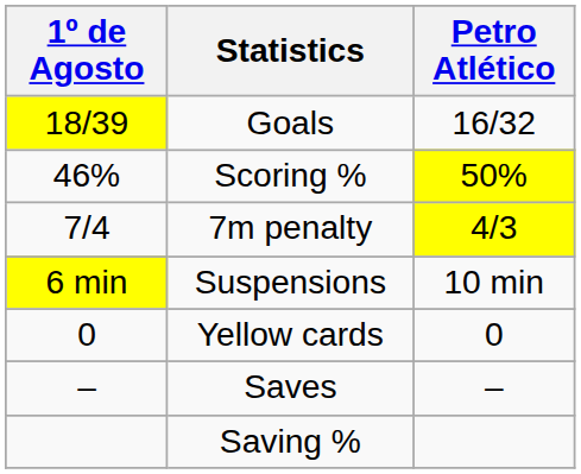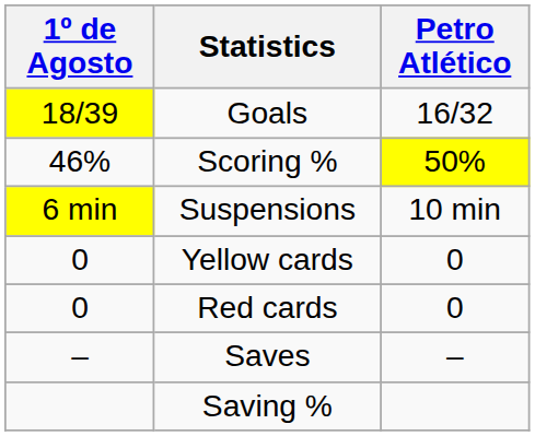- row: 7/4 | 7m penalty | 4/3
+ row: 0 | Red cards | 0
